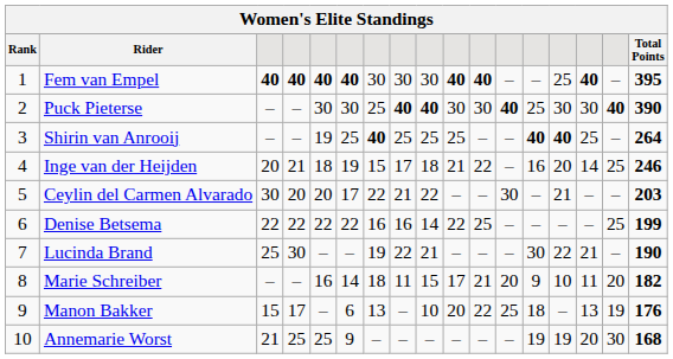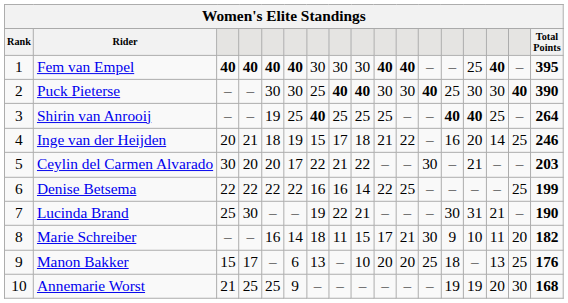Lucinda Brand | column 14: 22 -> 31
Marie Schreiber | column 12: 20 -> 30
Manon Bakker | column 11: 22 -> 20
Manon Bakker | column 16: 19 -> 25
